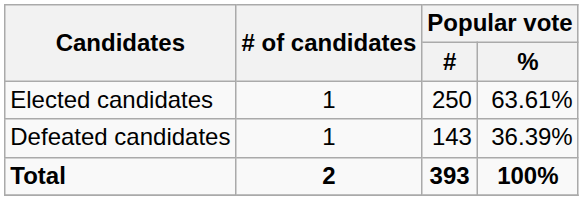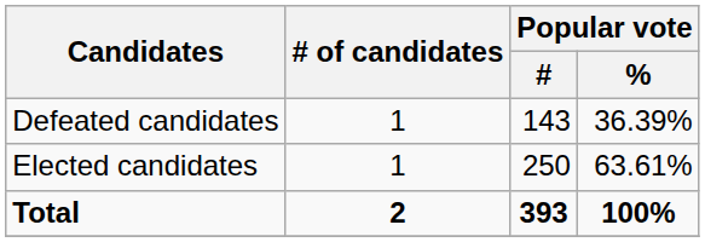rows swapped: Elected candidates <-> Defeated candidates
